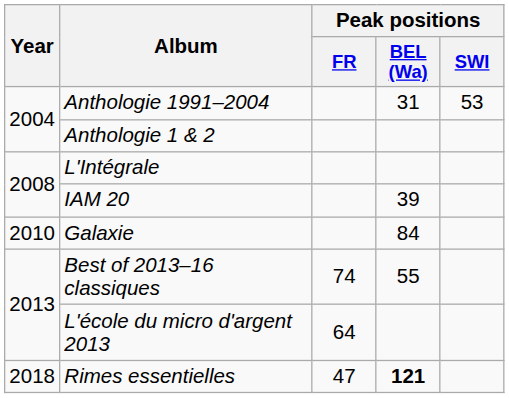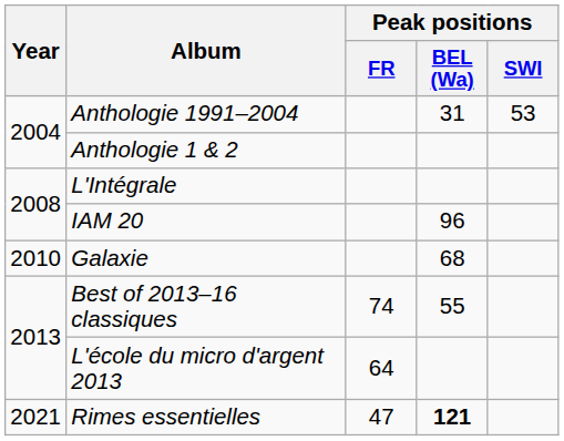IAM 20 | Peak positions / BEL (Wa): 39 -> 96
Galaxie | Peak positions / BEL (Wa): 84 -> 68
Rimes essentielles | Year: 2018 -> 2021
